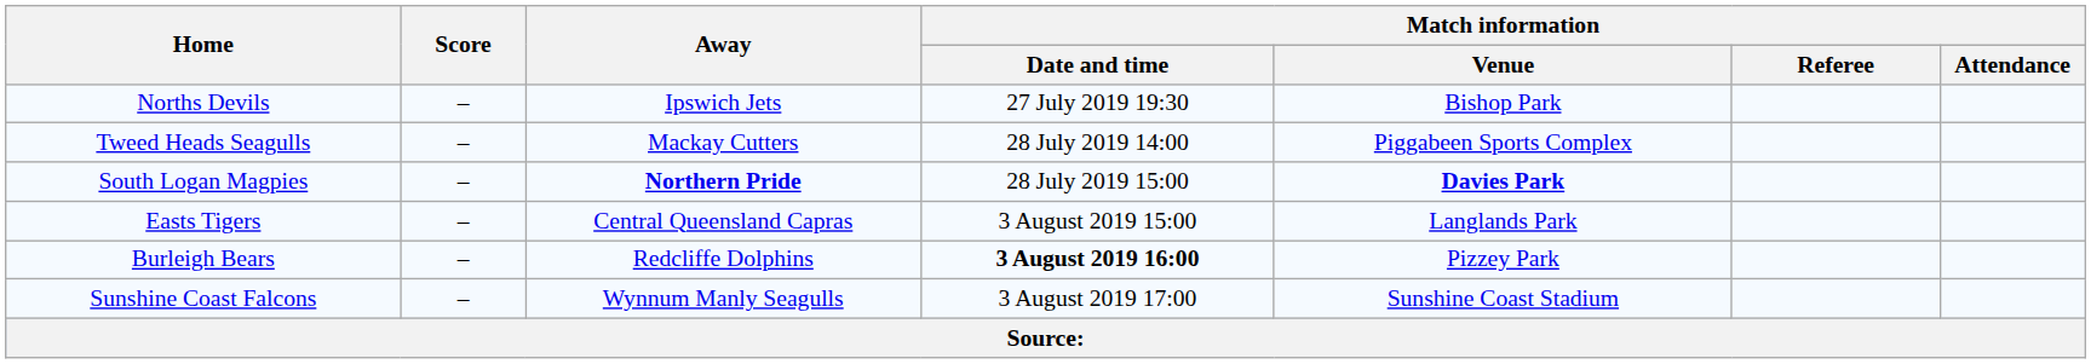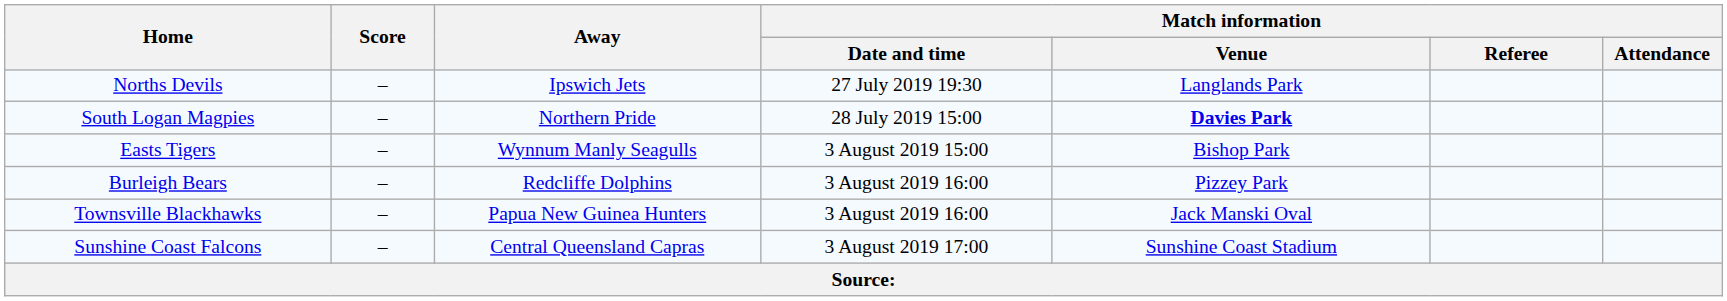Norths Devils | Match information / Venue: Bishop Park -> Langlands Park
- row: Tweed Heads Seagulls | – | Mackay Cutters | 28 July 2019 14:00 | Piggabeen Sports Complex
South Logan Magpies | Away: bold -> normal
Easts Tigers | Away: Central Queensland Capras -> Wynnum Manly Seagulls
Easts Tigers | Match information / Venue: Langlands Park -> Bishop Park
Burleigh Bears | Match information / Date and time: bold -> normal
+ row: Townsville Blackhawks | – | Papua New Guinea Hunters | 3 August 2019 16:00 | Jack Manski Oval
Sunshine Coast Falcons | Away: Wynnum Manly Seagulls -> Central Queensland Capras
